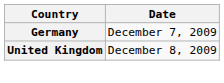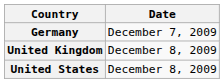+ row: United States | December 8, 2009
